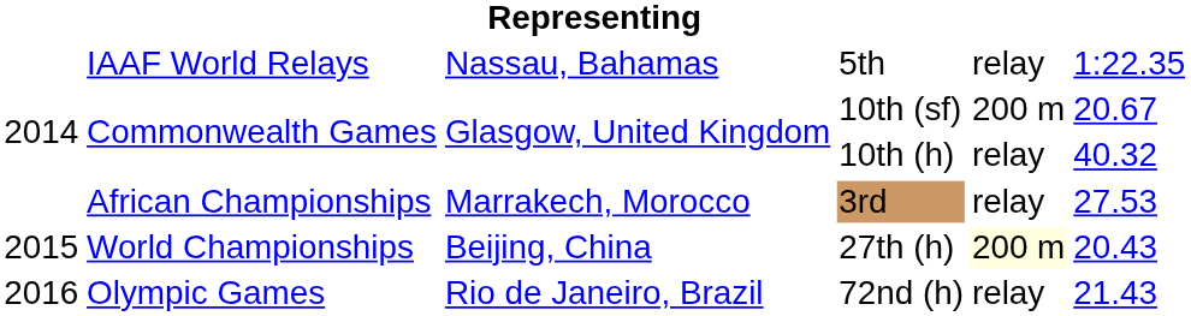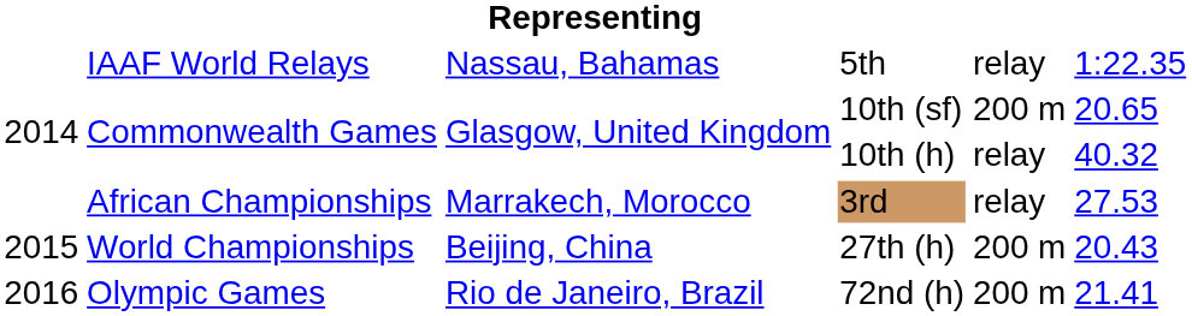10th (sf) | column 6: 20.67 -> 20.65
27th (h) | column 5: lightyellow background -> no background
72nd (h) | column 5: relay -> 200 m
72nd (h) | column 6: 21.43 -> 21.41
